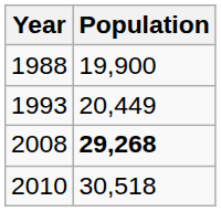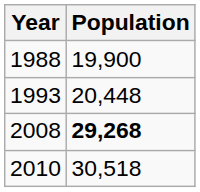1993 | Population: 20,449 -> 20,448
